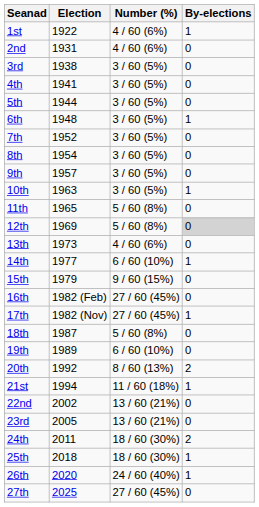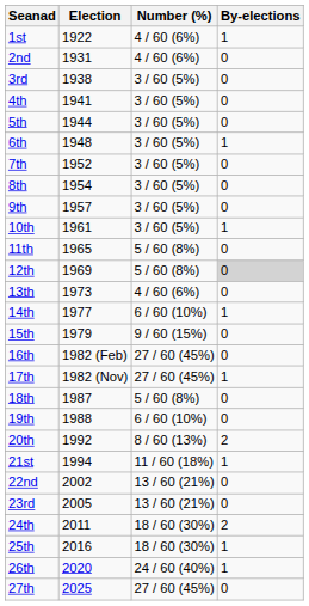10th | Election: 1963 -> 1961
19th | Election: 1989 -> 1988
25th | Election: 2018 -> 2016
